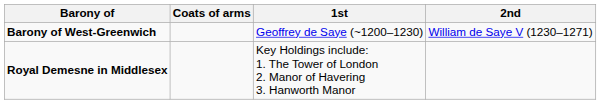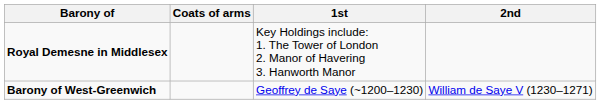rows swapped: Royal Demesne in Middlesex <-> Barony of West-Greenwich
